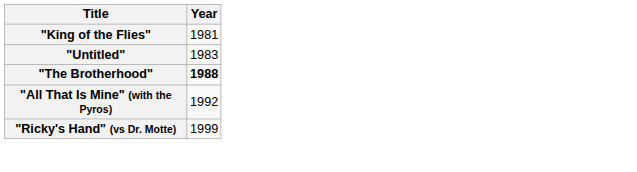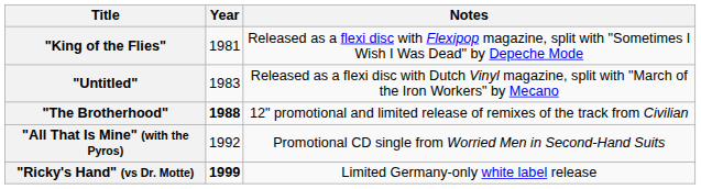+ column: Notes | Released as a flexi disc with Flexipop magazine, split with "Sometimes I Wish I Was Dead" by Depeche Mode | Released as a flexi disc with Dutch Vinyl magazine, split with "March of the Iron Workers" by Mecano | 12" promotional and limited release of remixes of the track from Civilian | Promotional CD single from Worried Men in Second-Hand Suits | Limited Germany-only white label release
"Ricky's Hand" (vs Dr. Motte) | Year: normal -> bold
